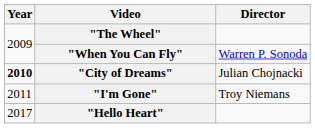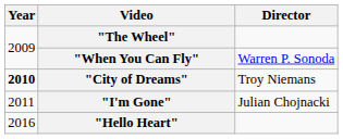"City of Dreams" | Director: Julian Chojnacki -> Troy Niemans
"I'm Gone" | Director: Troy Niemans -> Julian Chojnacki
"Hello Heart" | Year: 2017 -> 2016
